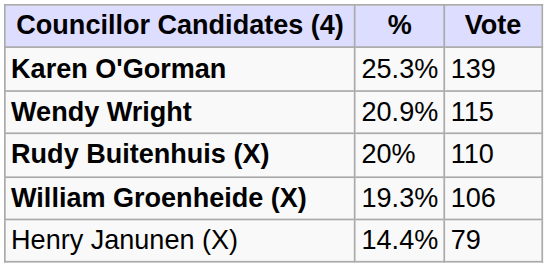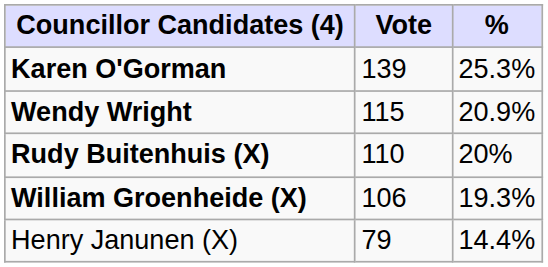columns swapped: Vote <-> %
